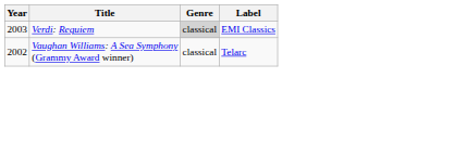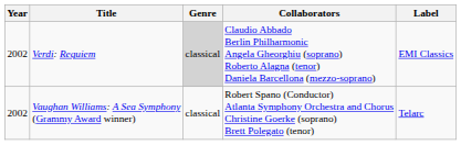+ column: Collaborators | Claudio Abbado Berlin Philharmonic Angela Gheorghiu (soprano) Roberto Alagna (tenor) Daniela Barcellona (mezzo-soprano) | Robert Spano (Conductor) Atlanta Symphony Orchestra and Chorus Christine Goerke (soprano) Brett Polegato (tenor)
Verdi: Requiem | Year: 2003 -> 2002
